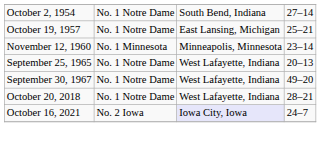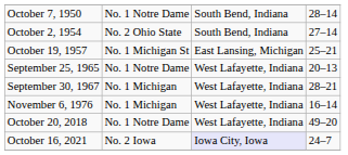+ row: October 7, 1950 | No. 1 Notre Dame | South Bend, Indiana | 28–14
October 2, 1954 | column 2: No. 1 Notre Dame -> No. 2 Ohio State
October 19, 1957 | column 2: No. 1 Notre Dame -> No. 1 Michigan St
- row: November 12, 1960 | No. 1 Minnesota | Minneapolis, Minnesota | 23–14
September 30, 1967 | column 2: No. 1 Notre Dame -> No. 1 Michigan
September 30, 1967 | column 4: 49–20 -> 28–21
+ row: November 6, 1976 | No. 1 Michigan | West Lafayette, Indiana | 16–14
October 20, 2018 | column 4: 28–21 -> 49–20
